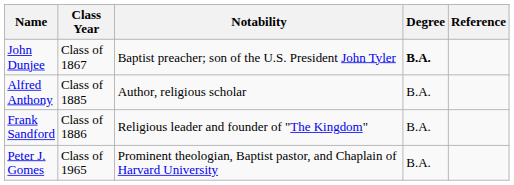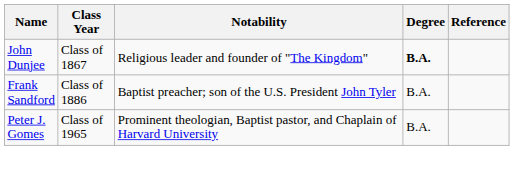John Dunjee | Notability: Baptist preacher; son of the U.S. President John Tyler -> Religious leader and founder of "The Kingdom"
- row: Alfred Anthony | Class of 1885 | Author, religious scholar | B.A.
Frank Sandford | Notability: Religious leader and founder of "The Kingdom" -> Baptist preacher; son of the U.S. President John Tyler
